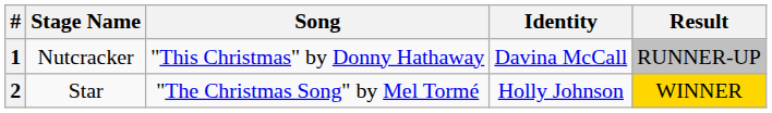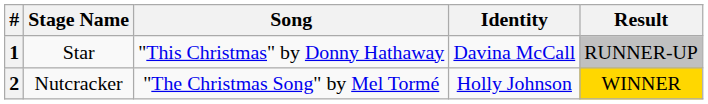1 | Stage Name: Nutcracker -> Star
2 | Stage Name: Star -> Nutcracker
